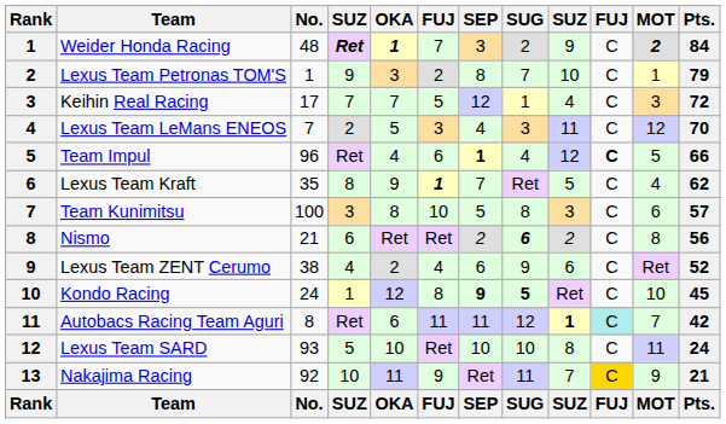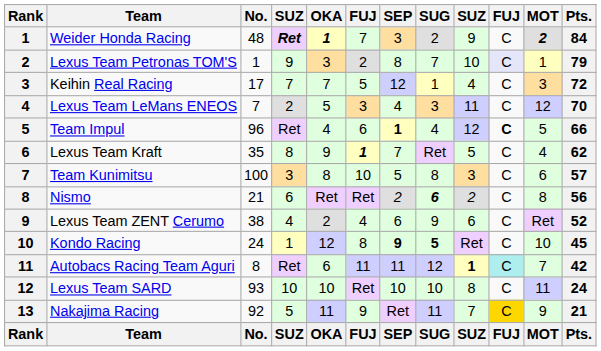Lexus Team Petronas TOM'S | column 10: no background -> lavender background
Lexus Team SARD | column 4: 5 -> 10
Nakajima Racing | column 4: 10 -> 5
